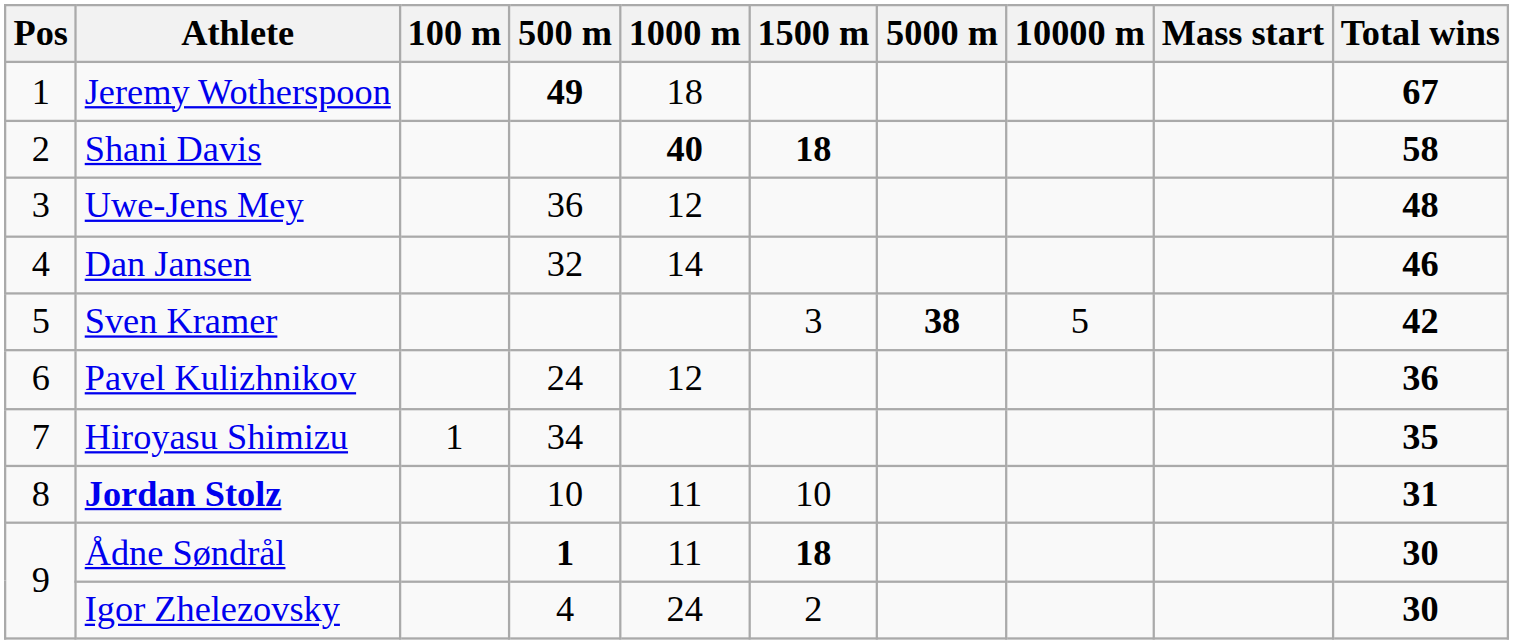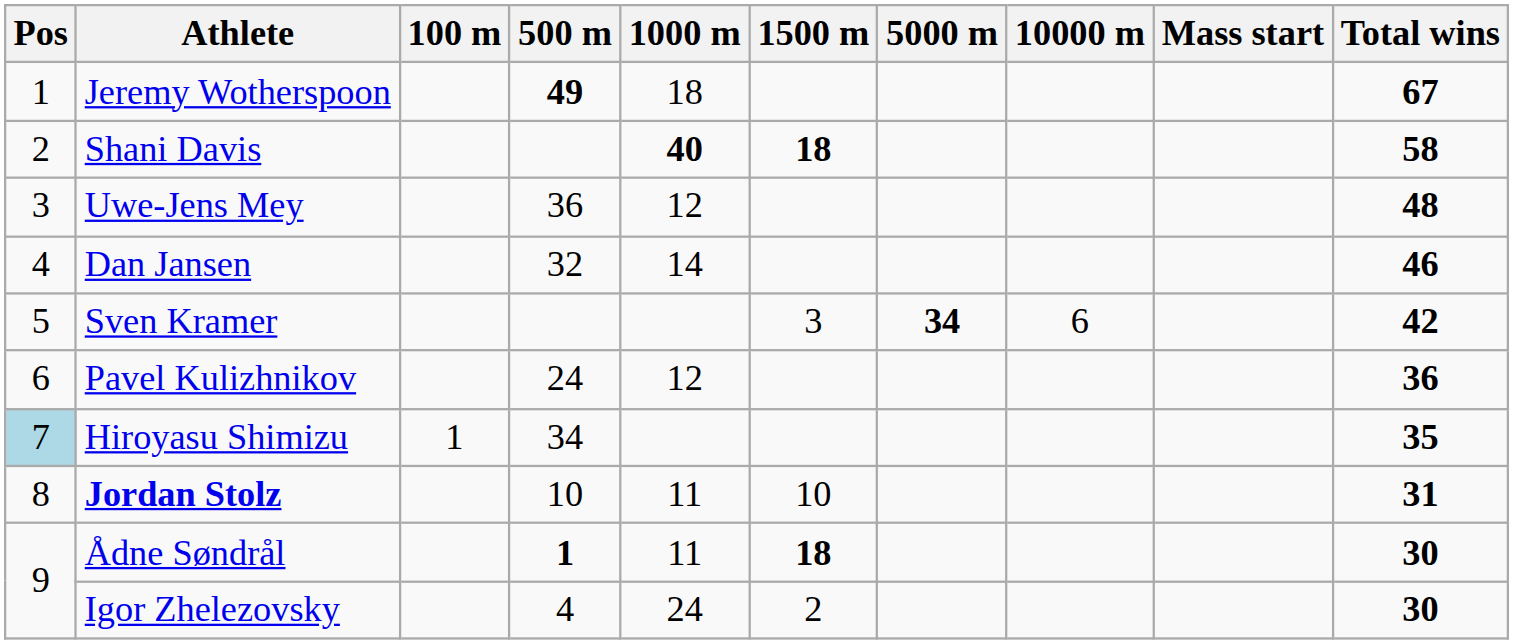Sven Kramer | 5000 m: 38 -> 34
Sven Kramer | 10000 m: 5 -> 6
Hiroyasu Shimizu | Pos: no background -> lightblue background
